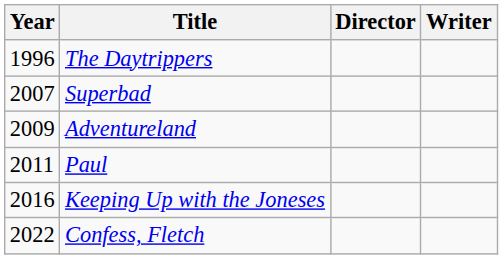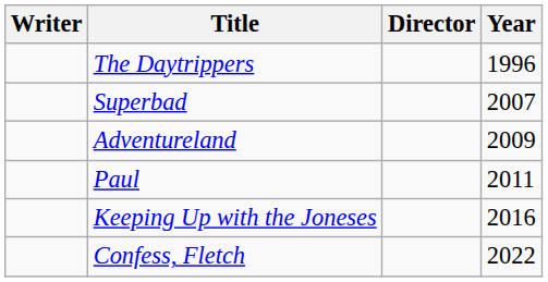columns swapped: Year <-> Writer
